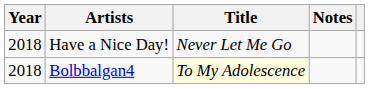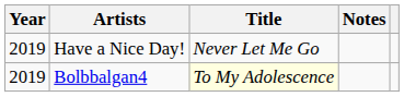Have a Nice Day! | Year: 2018 -> 2019
Bolbbalgan4 | Year: 2018 -> 2019
